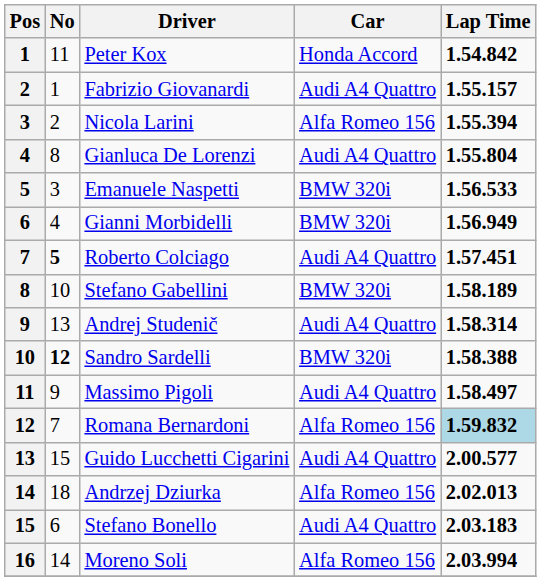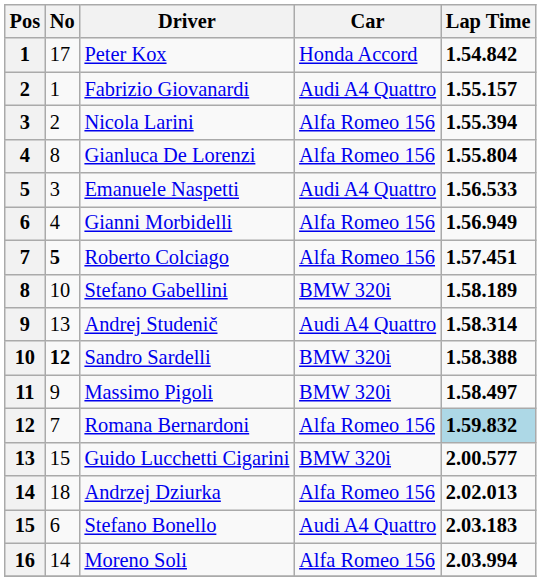Peter Kox | No: 11 -> 17
Gianluca De Lorenzi | Car: Audi A4 Quattro -> Alfa Romeo 156
Emanuele Naspetti | Car: BMW 320i -> Audi A4 Quattro
Gianni Morbidelli | Car: BMW 320i -> Alfa Romeo 156
Roberto Colciago | Car: Audi A4 Quattro -> Alfa Romeo 156
Massimo Pigoli | Car: Audi A4 Quattro -> BMW 320i
Guido Lucchetti Cigarini | Car: Audi A4 Quattro -> BMW 320i
